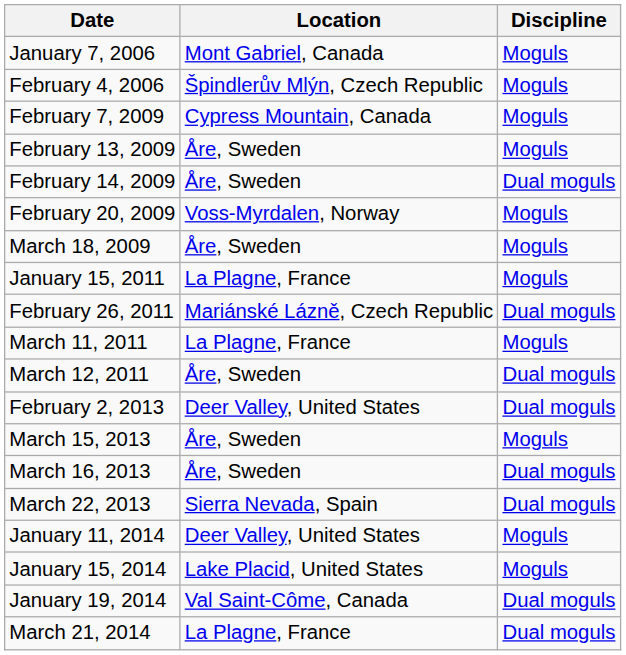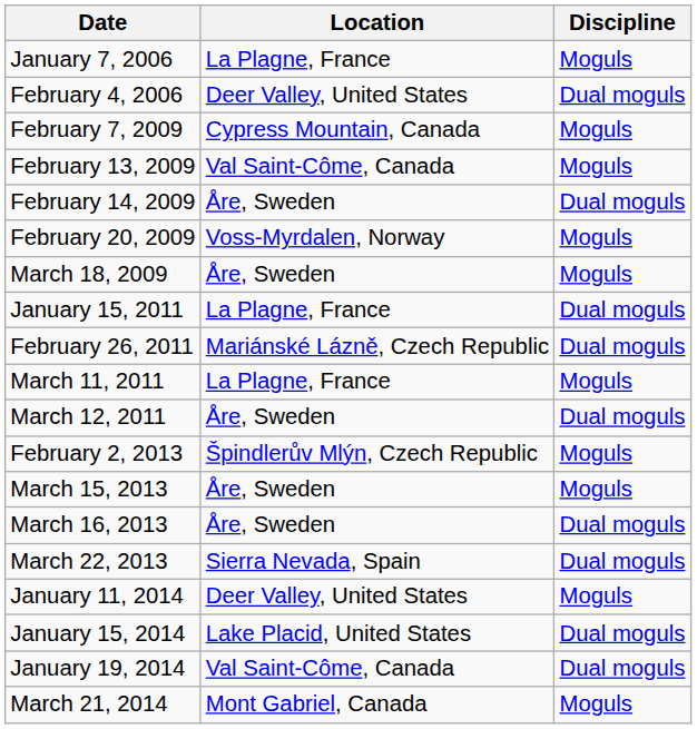January 7, 2006 | Location: Mont Gabriel, Canada -> La Plagne, France
February 4, 2006 | Location: Špindlerův Mlýn, Czech Republic -> Deer Valley, United States
February 4, 2006 | Discipline: Moguls -> Dual moguls
February 13, 2009 | Location: Åre, Sweden -> Val Saint-Côme, Canada
January 15, 2011 | Discipline: Moguls -> Dual moguls
February 2, 2013 | Location: Deer Valley, United States -> Špindlerův Mlýn, Czech Republic
February 2, 2013 | Discipline: Dual moguls -> Moguls
January 15, 2014 | Discipline: Moguls -> Dual moguls
March 21, 2014 | Location: La Plagne, France -> Mont Gabriel, Canada
March 21, 2014 | Discipline: Dual moguls -> Moguls
